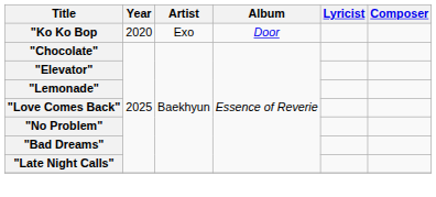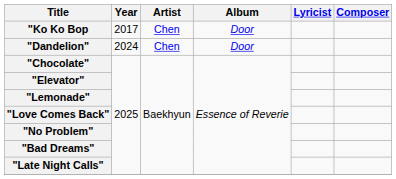"Ko Ko Bop | Year: 2020 -> 2017
"Ko Ko Bop | Artist: Exo -> Chen
+ row: "Dandelion" | 2024 | Chen | Door
